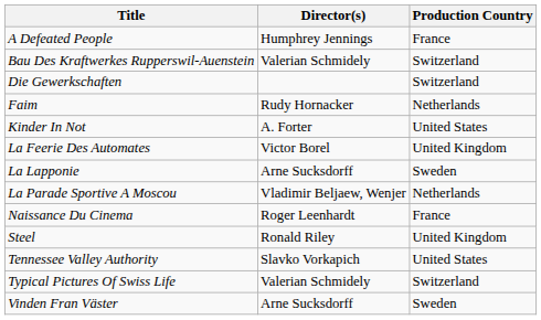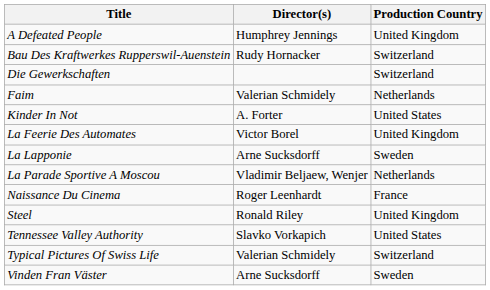A Defeated People | Production Country: France -> United Kingdom
Bau Des Kraftwerkes Rupperswil-Auenstein | Director(s): Valerian Schmidely -> Rudy Hornacker
Faim | Director(s): Rudy Hornacker -> Valerian Schmidely
